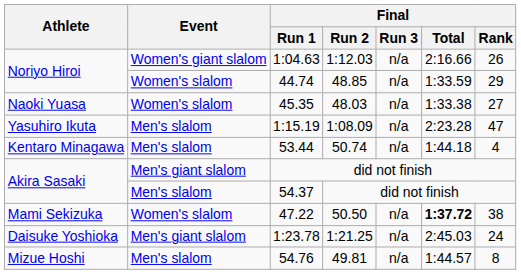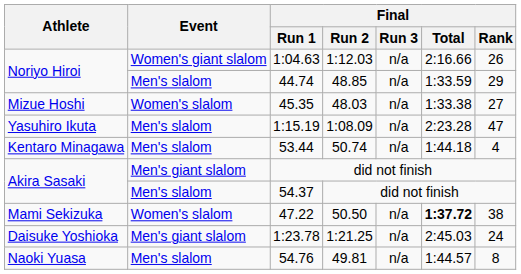44.74 | Event: Women's slalom -> Men's slalom
45.35 | Athlete: Naoki Yuasa -> Mizue Hoshi
54.76 | Athlete: Mizue Hoshi -> Naoki Yuasa
